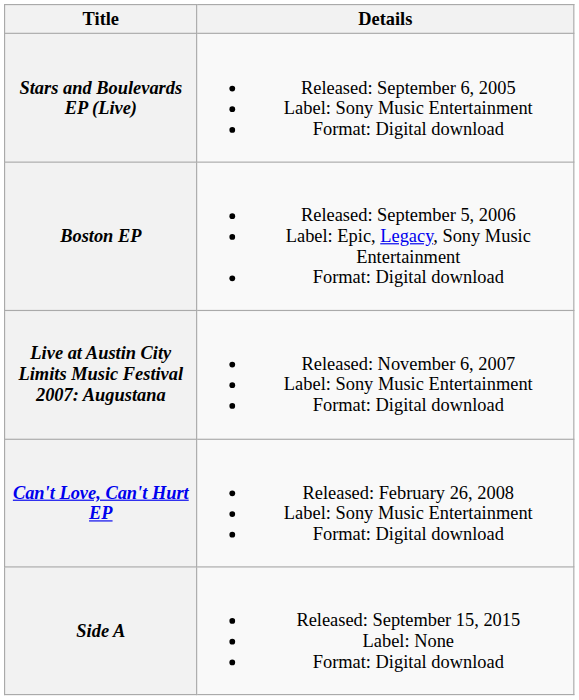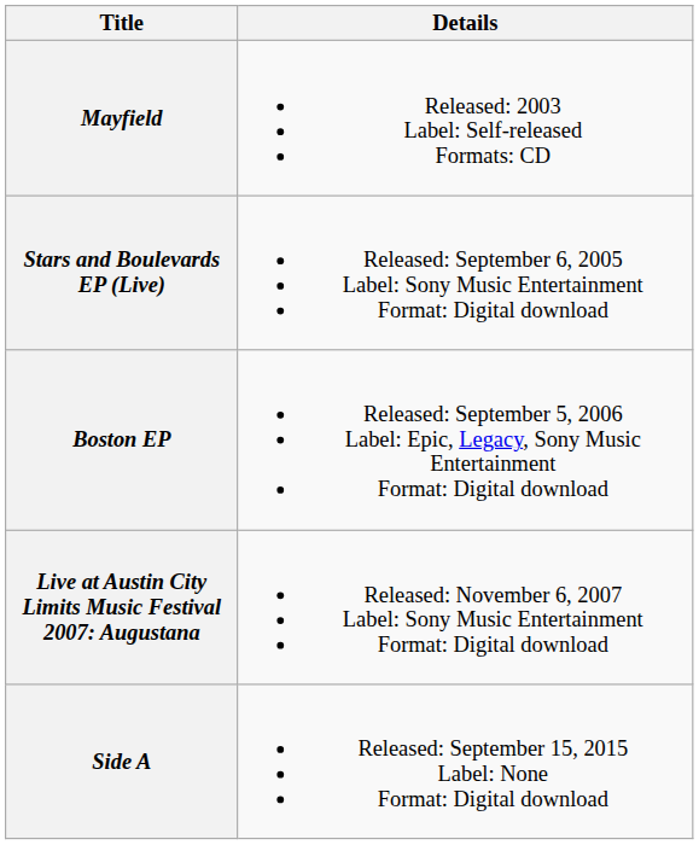+ row: Mayfield | Released: 2003 Label: Self-released Formats: CD
- row: Can't Love, Can't Hurt EP | Released: February 26, 2008 Label: Sony Music Entertainment Format: Digital download
